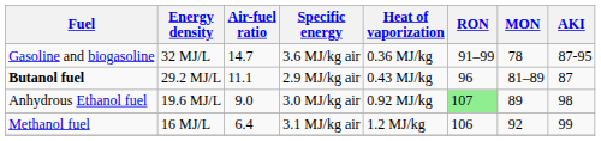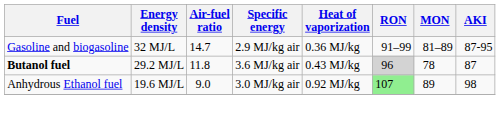Gasoline and biogasoline | Specific energy: 3.6 MJ/kg air -> 2.9 MJ/kg air
Gasoline and biogasoline | MON: 78 -> 81–89
Butanol fuel | Air-fuel ratio: 11.1 -> 11.8
Butanol fuel | Specific energy: 2.9 MJ/kg air -> 3.6 MJ/kg air
Butanol fuel | RON: no background -> lightgrey background
Butanol fuel | MON: 81–89 -> 78
- row: Methanol fuel | 16 MJ/L | 6.4 | 3.1 MJ/kg air | 1.2 MJ/kg | 106 | 92 | 99
